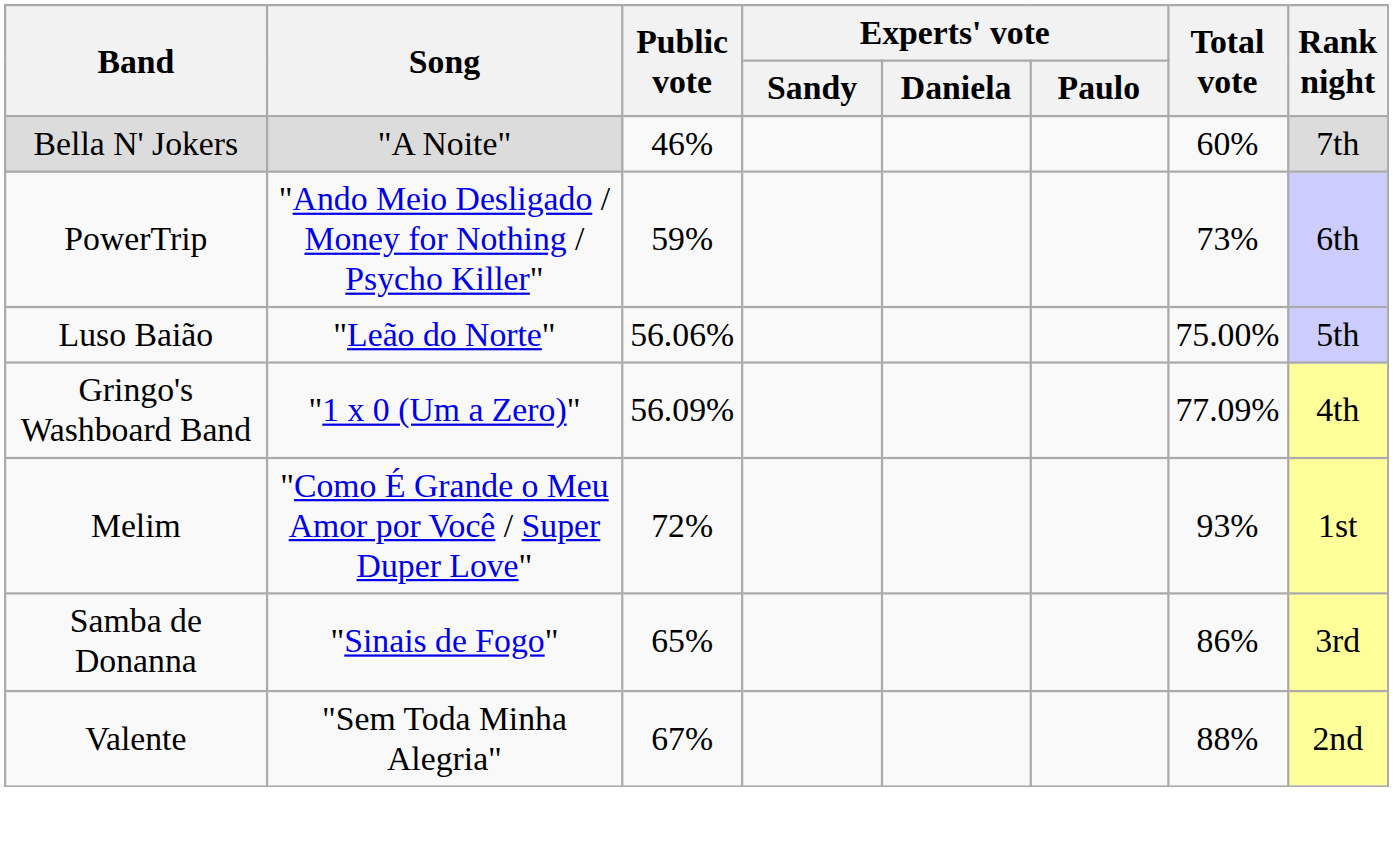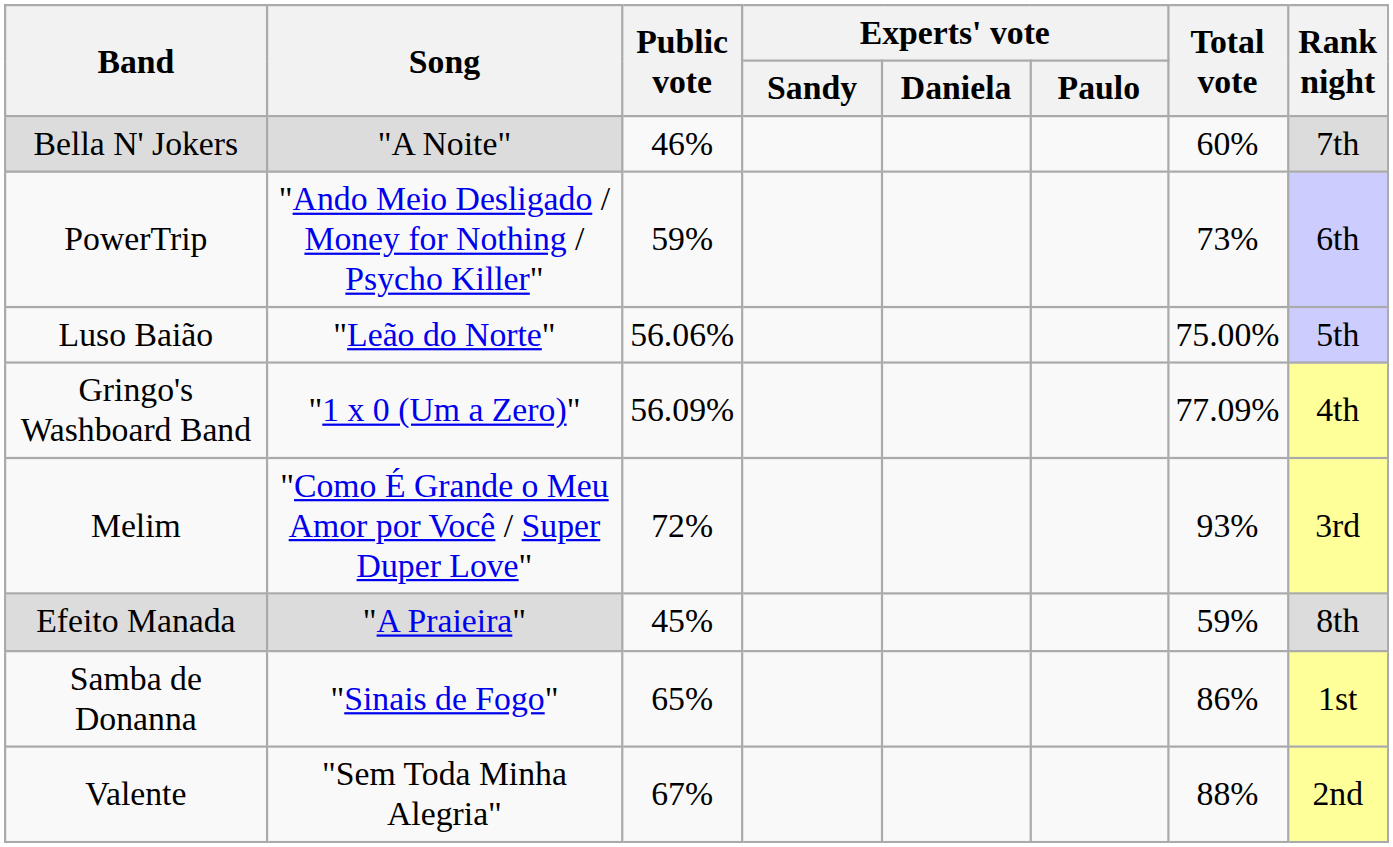Melim | Rank night: 1st -> 3rd
+ row: Efeito Manada | "A Praieira" | 45% | 59% | 8th
Samba de Donanna | Rank night: 3rd -> 1st
